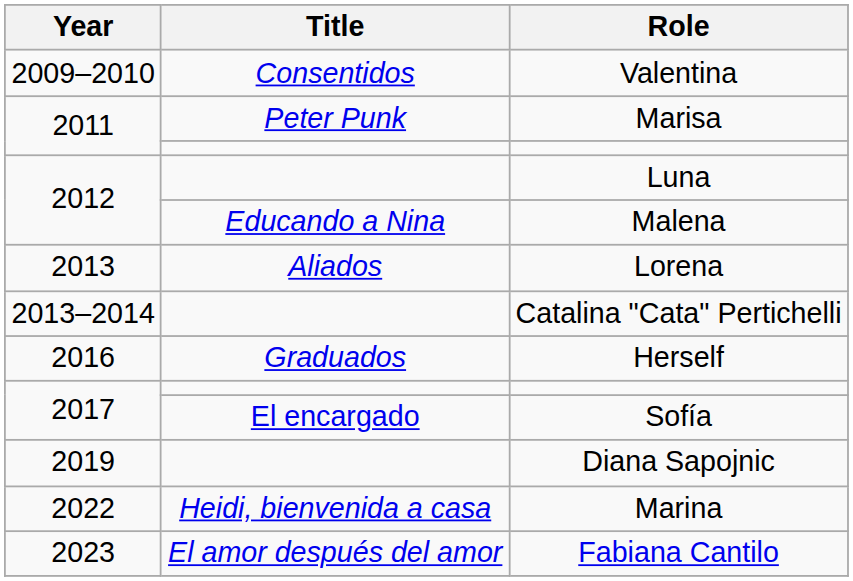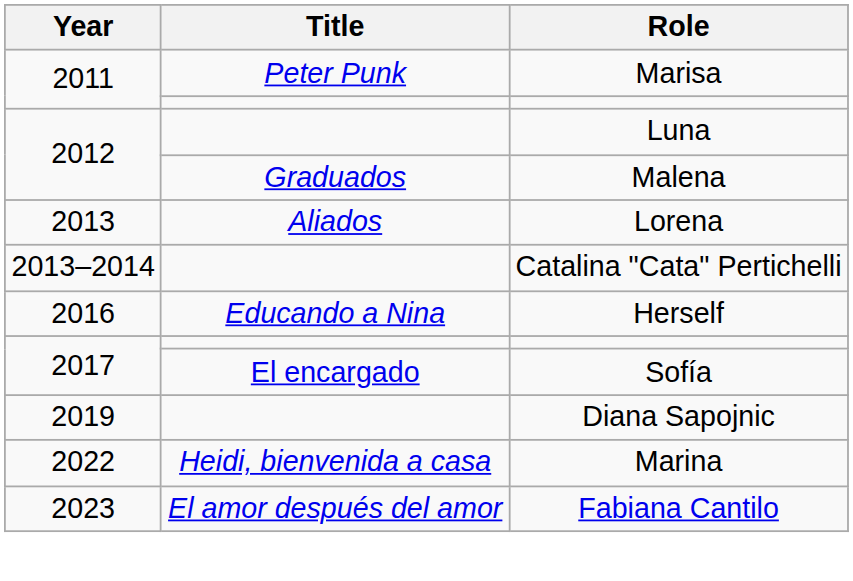- row: 2009–2010 | Consentidos | Valentina
Malena | Title: Educando a Nina -> Graduados
Herself | Title: Graduados -> Educando a Nina
